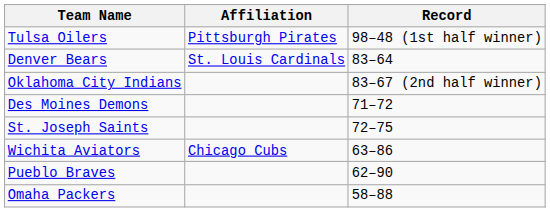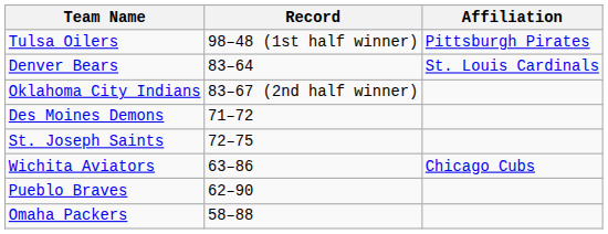columns swapped: Affiliation <-> Record
